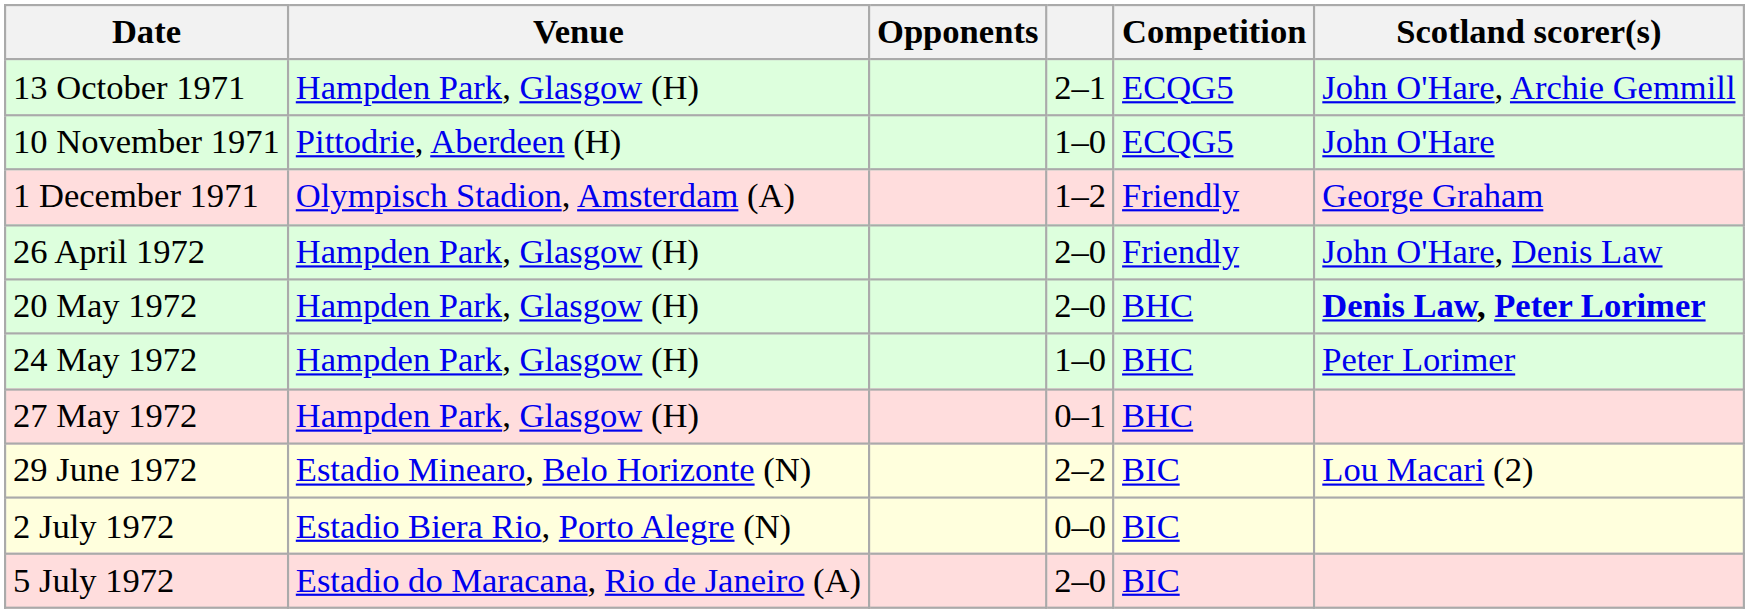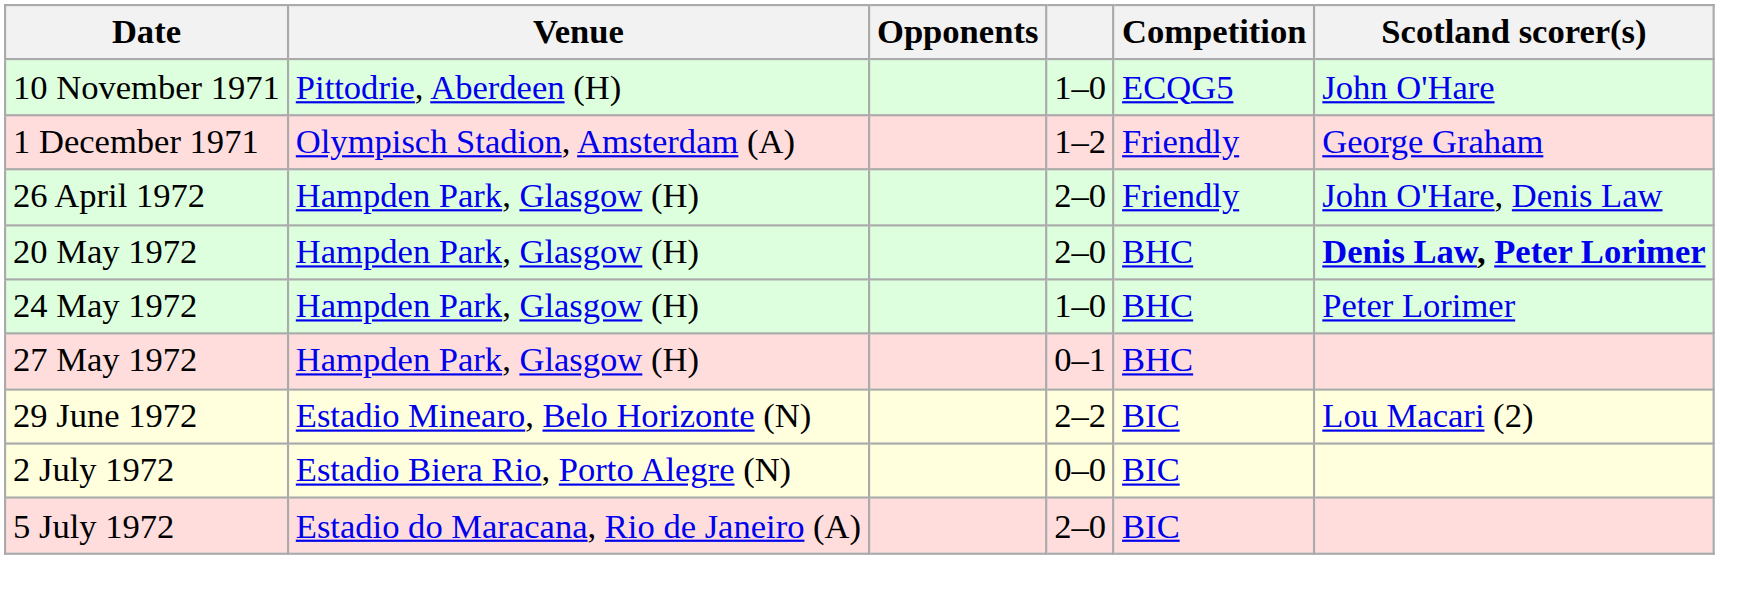- row: 13 October 1971 | Hampden Park, Glasgow (H) | 2–1 | ECQG5 | John O'Hare, Archie Gemmill
